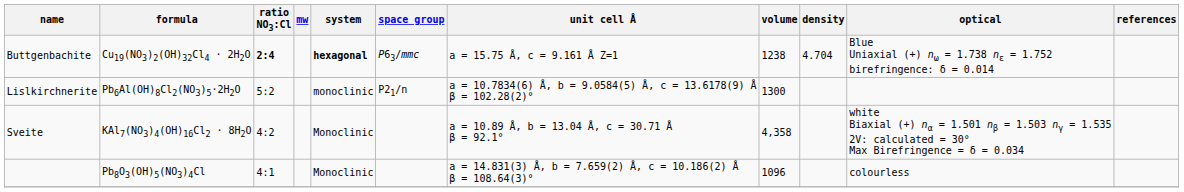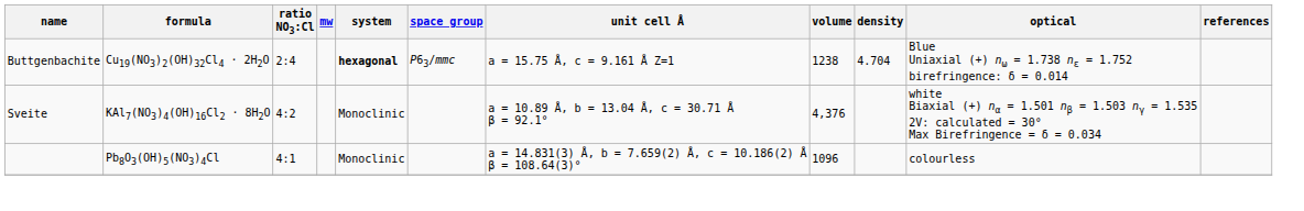Buttgenbachite | ratio NO3:Cl: bold -> normal
- row: Lislkirchnerite | Pb6Al(OH)8Cl2(NO3)5·2H2O | 5:2 | monoclinic | P21/n | a = 10.7834(6) Å, b = 9.0584(5) Å, c = 13.6178(9) Å β = 102.28(2)° | 1300
Sveite | volume: 4,358 -> 4,376
